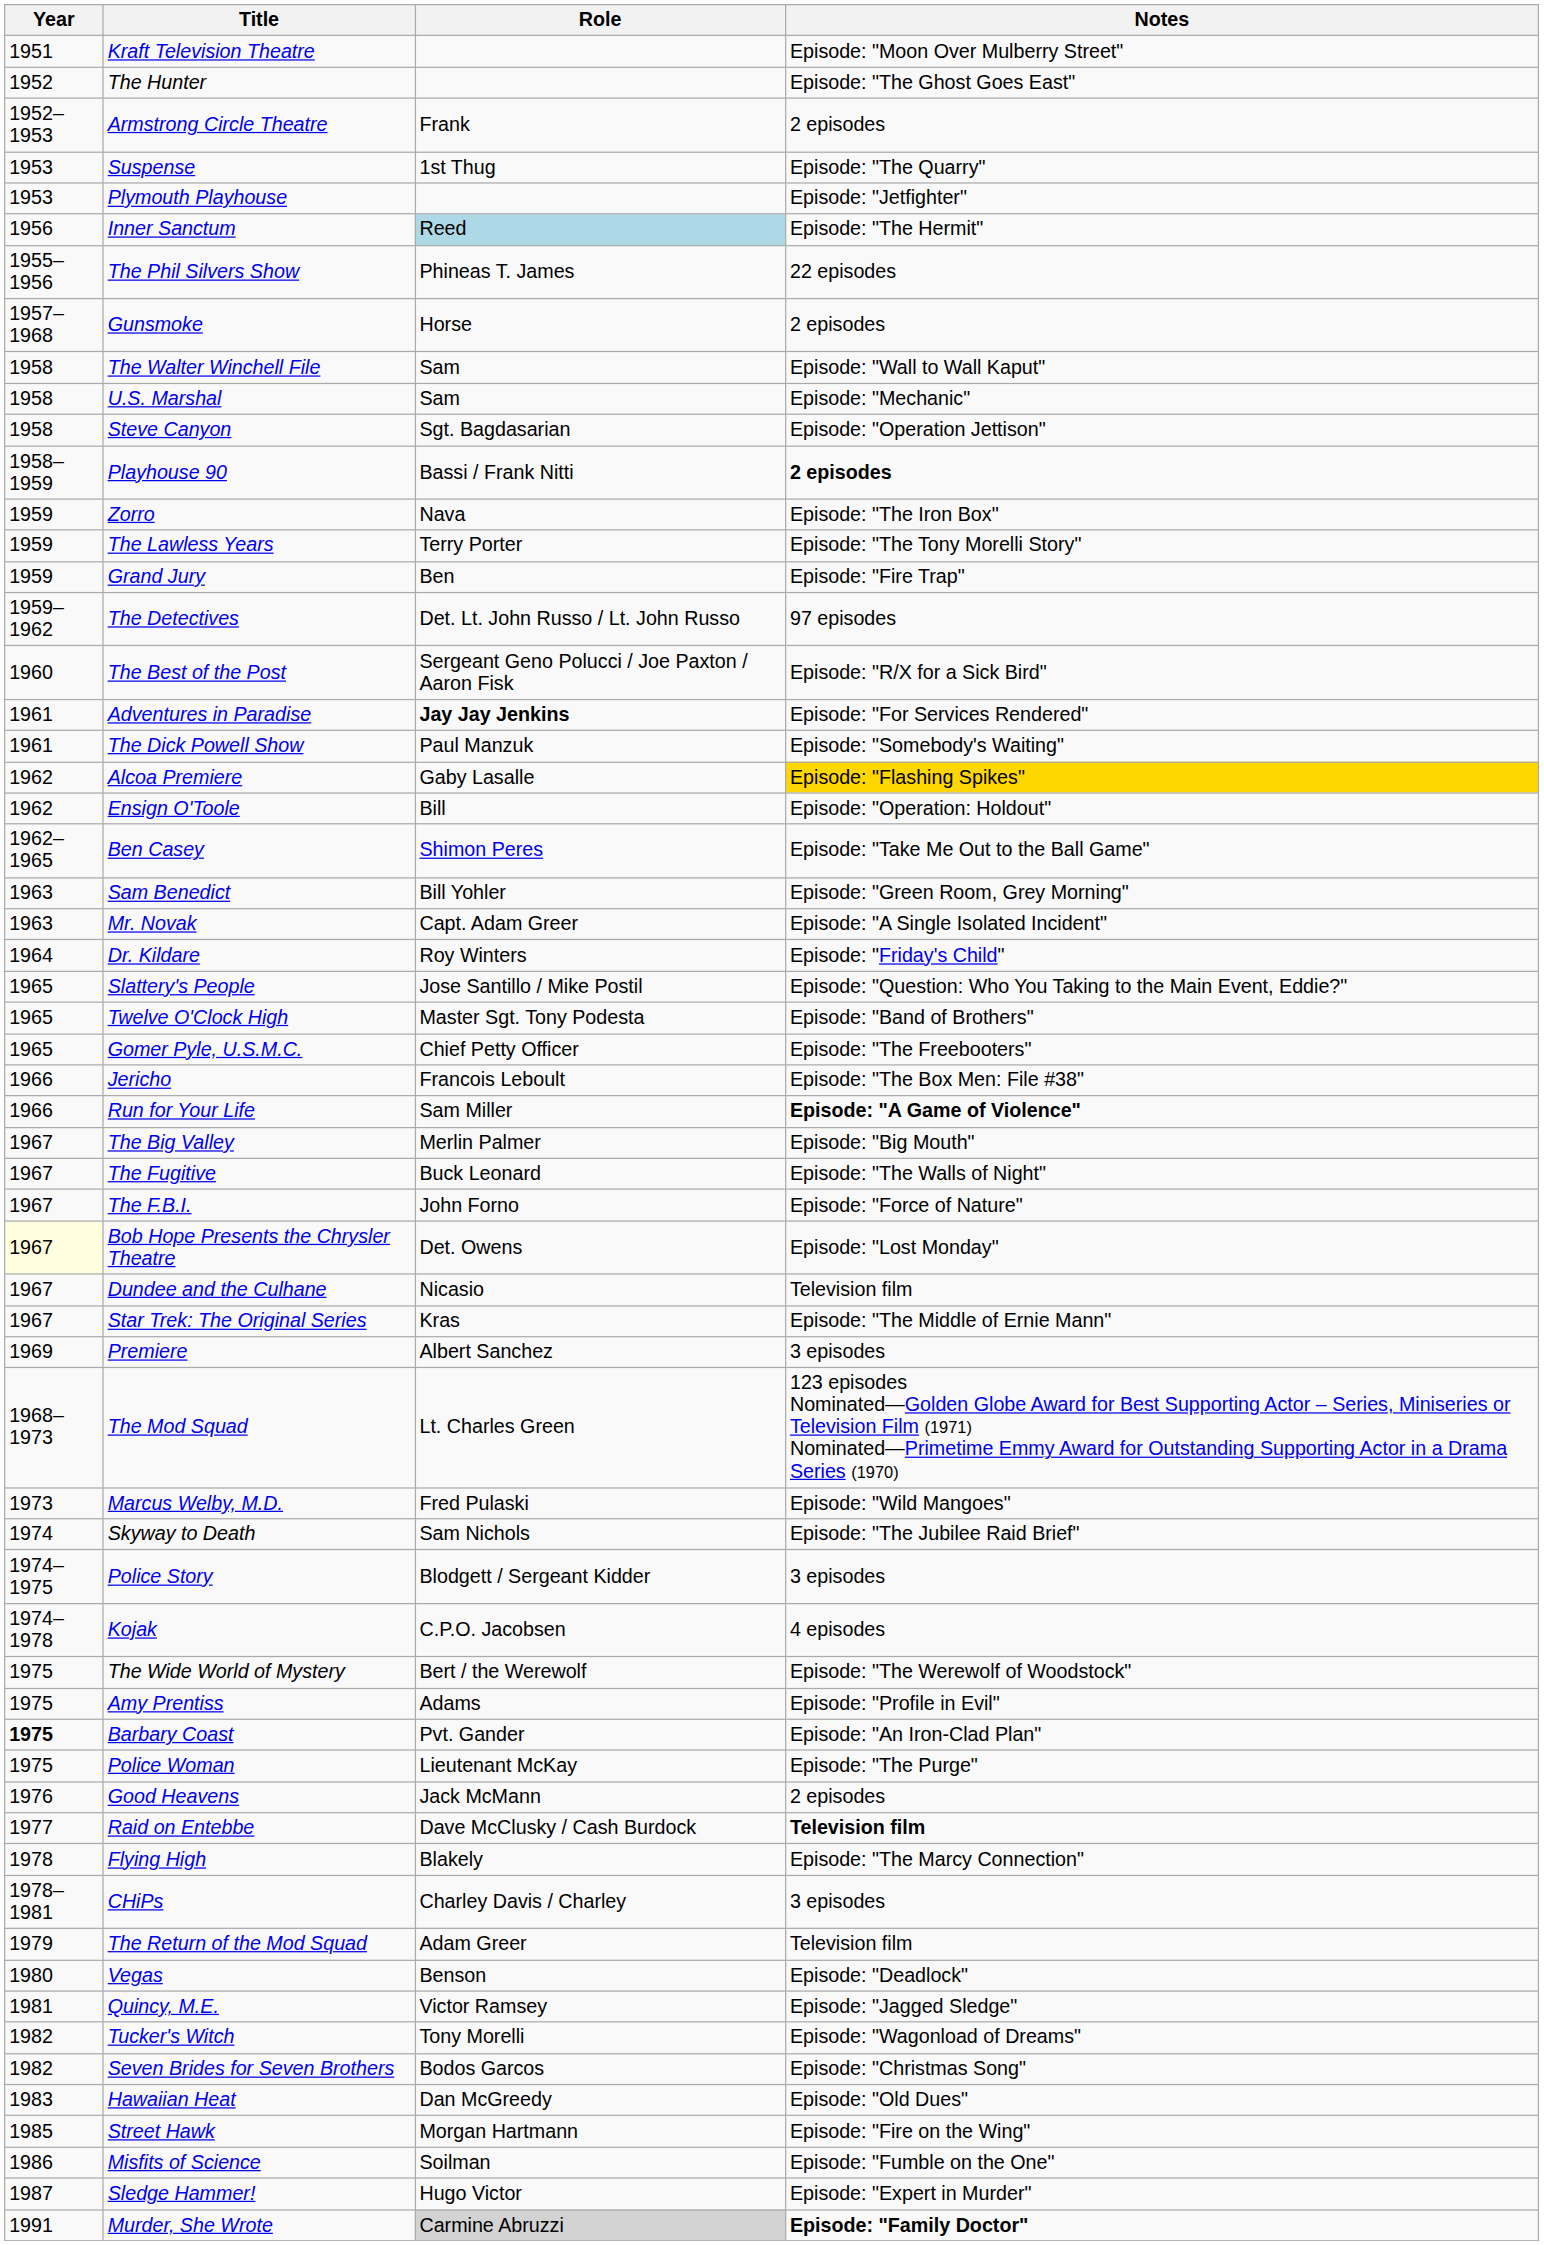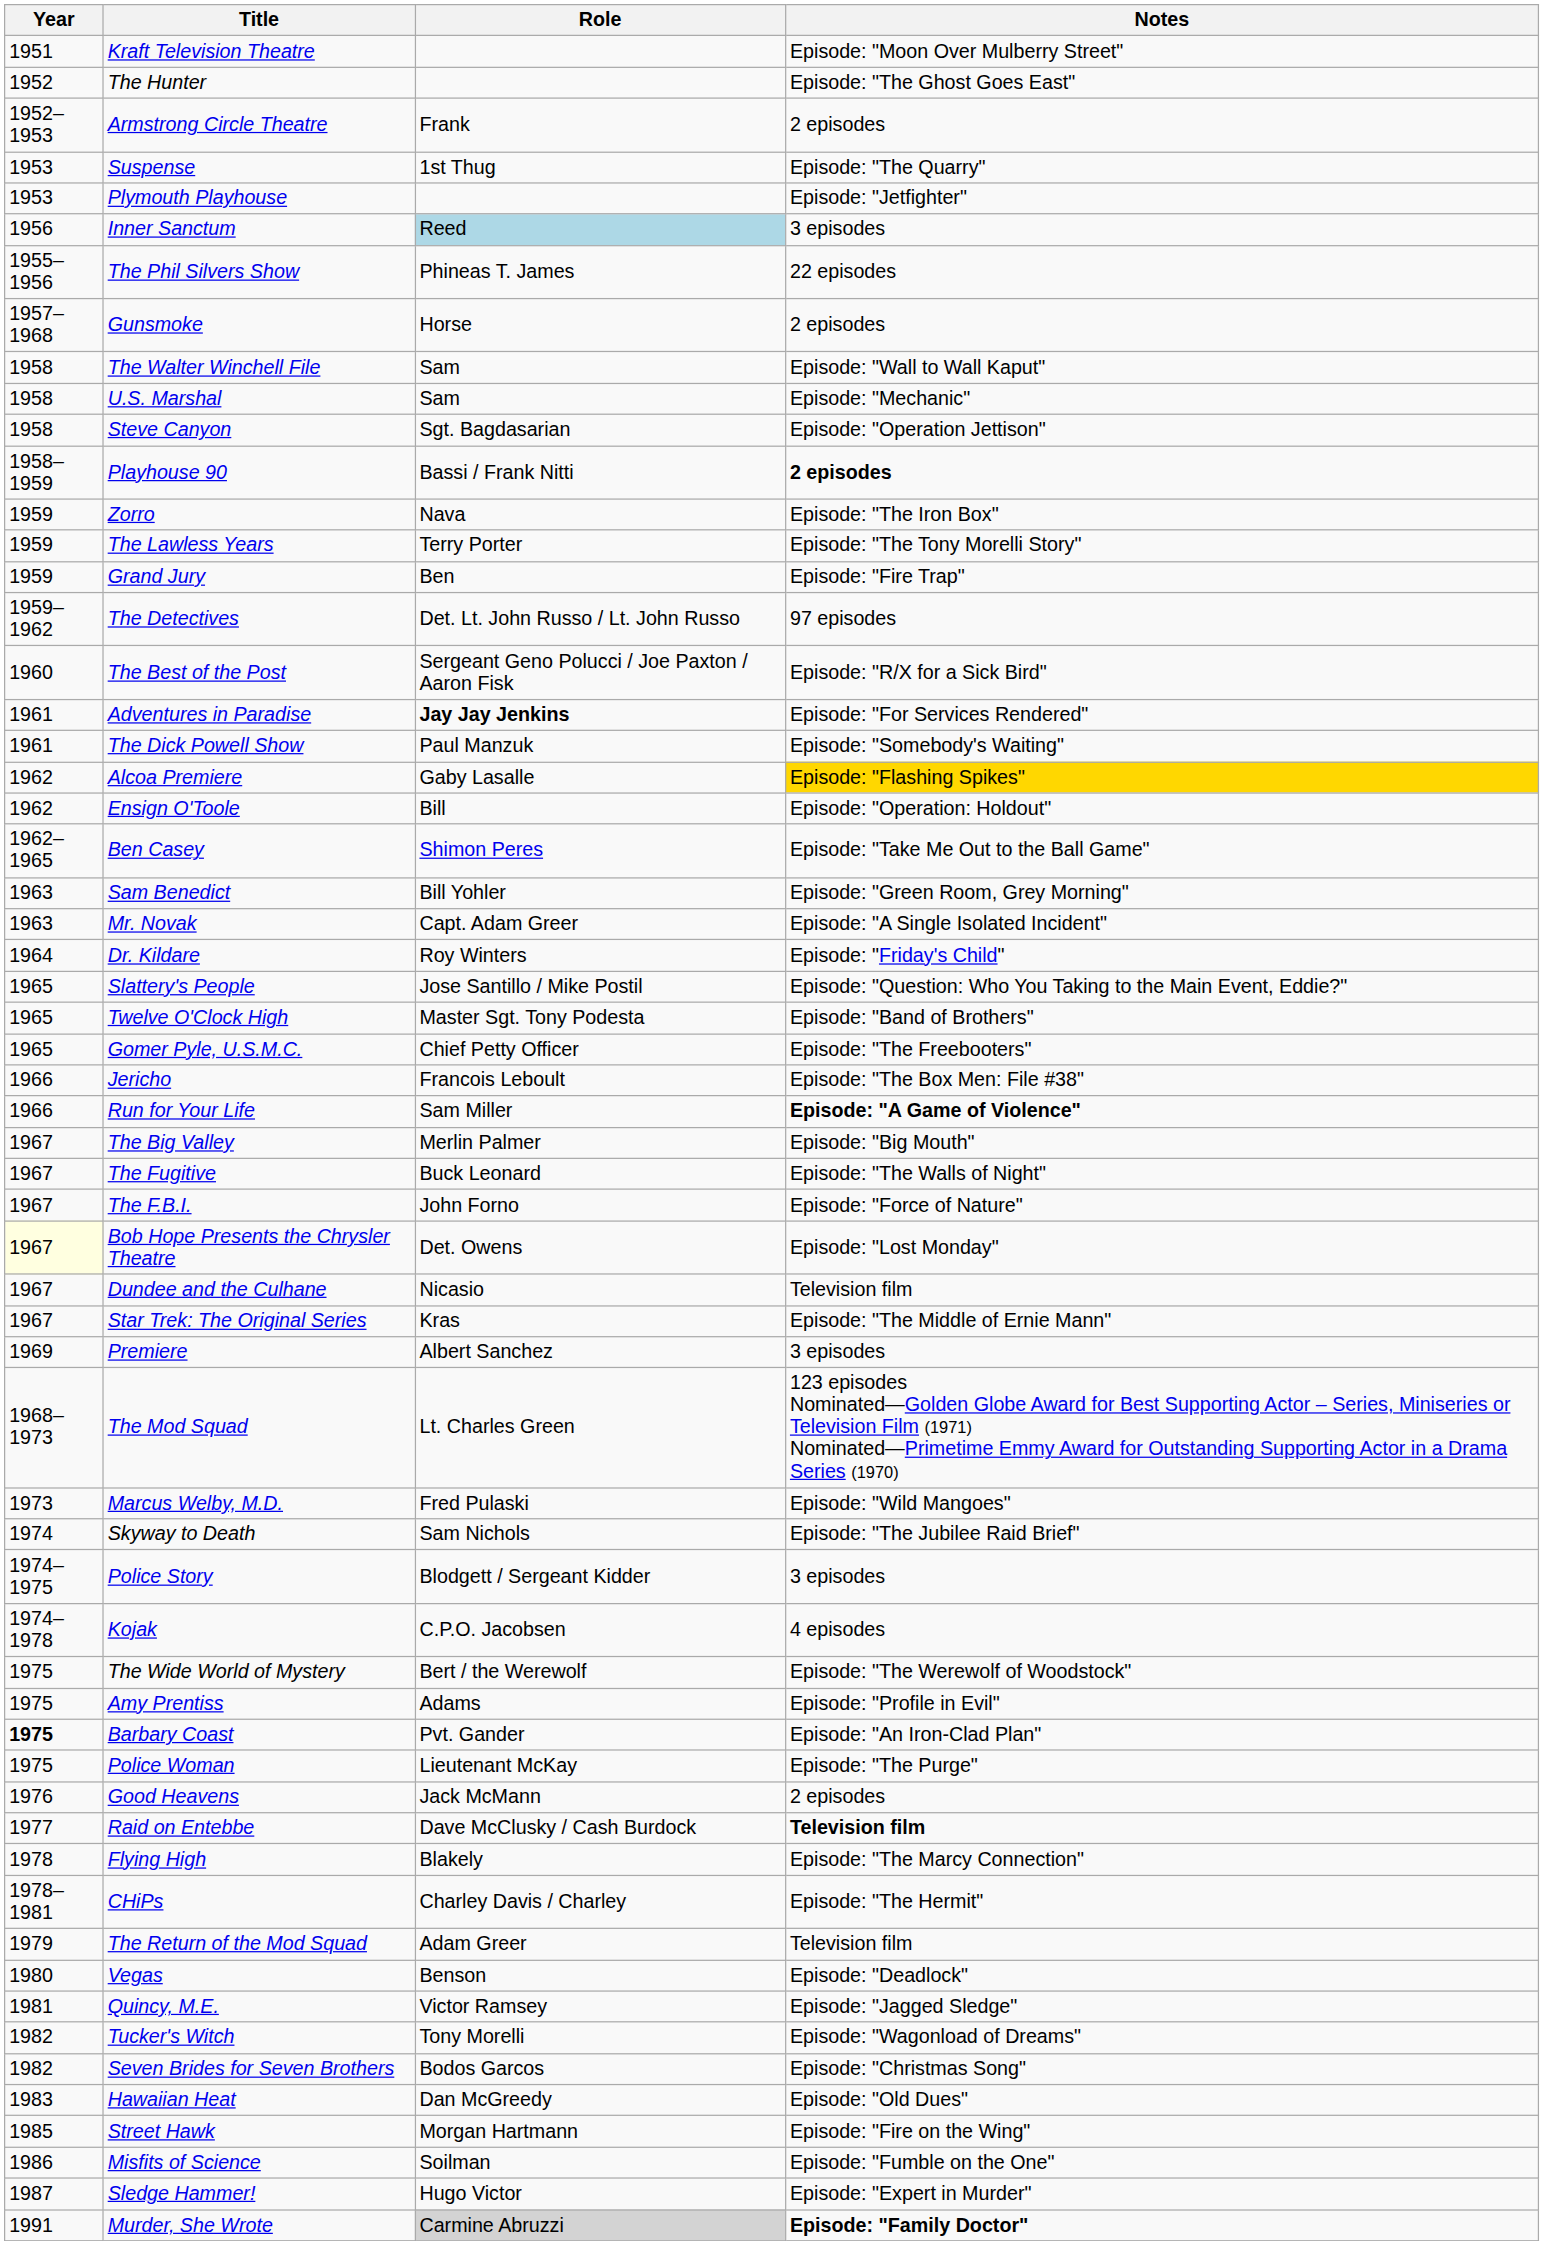Inner Sanctum | Notes: Episode: "The Hermit" -> 3 episodes
CHiPs | Notes: 3 episodes -> Episode: "The Hermit"
